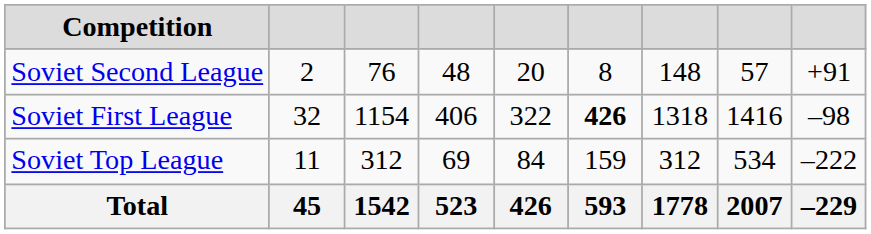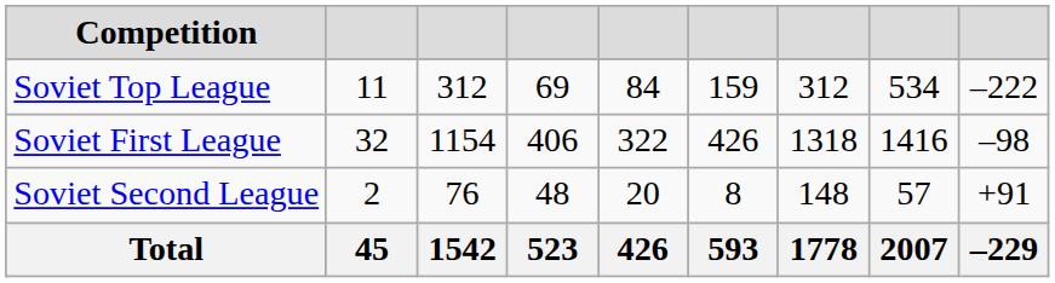rows swapped: Soviet Top League <-> Soviet Second League
Soviet First League | column 6: bold -> normal
